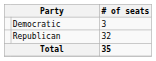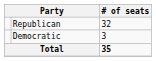rows swapped: Republican <-> Democratic
